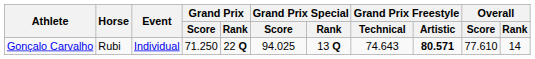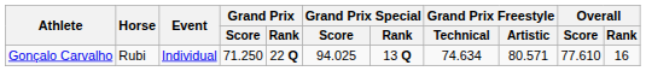Gonçalo Carvalho | Grand Prix Freestyle / Technical: 74.643 -> 74.634
Gonçalo Carvalho | Grand Prix Freestyle / Artistic: bold -> normal
Gonçalo Carvalho | Overall / Rank: 14 -> 16
